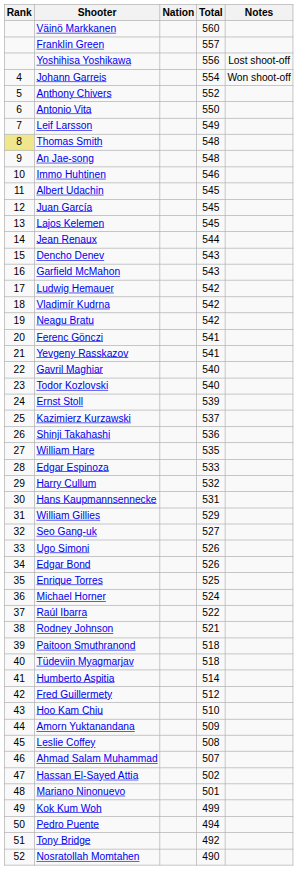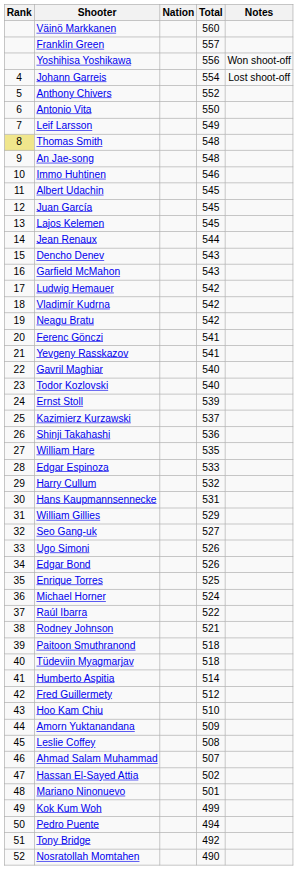Yoshihisa Yoshikawa | Notes: Lost shoot-off -> Won shoot-off
Johann Garreis | Notes: Won shoot-off -> Lost shoot-off
